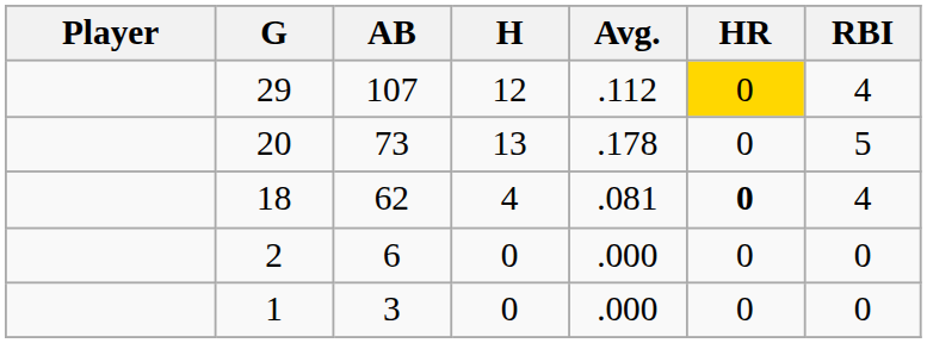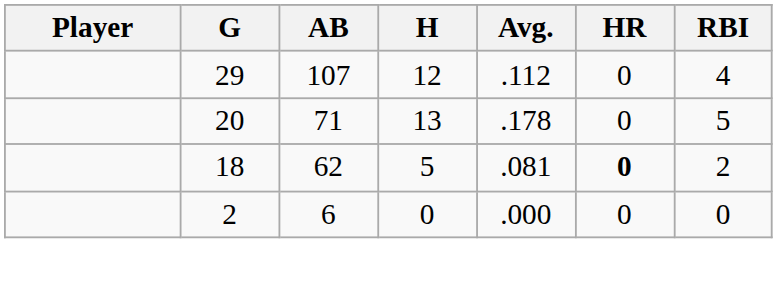29 | HR: gold background -> no background
20 | AB: 73 -> 71
18 | H: 4 -> 5
18 | RBI: 4 -> 2
- row: 1 | 3 | 0 | .000 | 0 | 0
